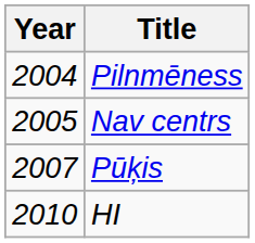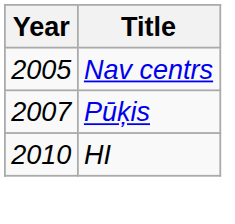- row: 2004 | Pilnmēness
